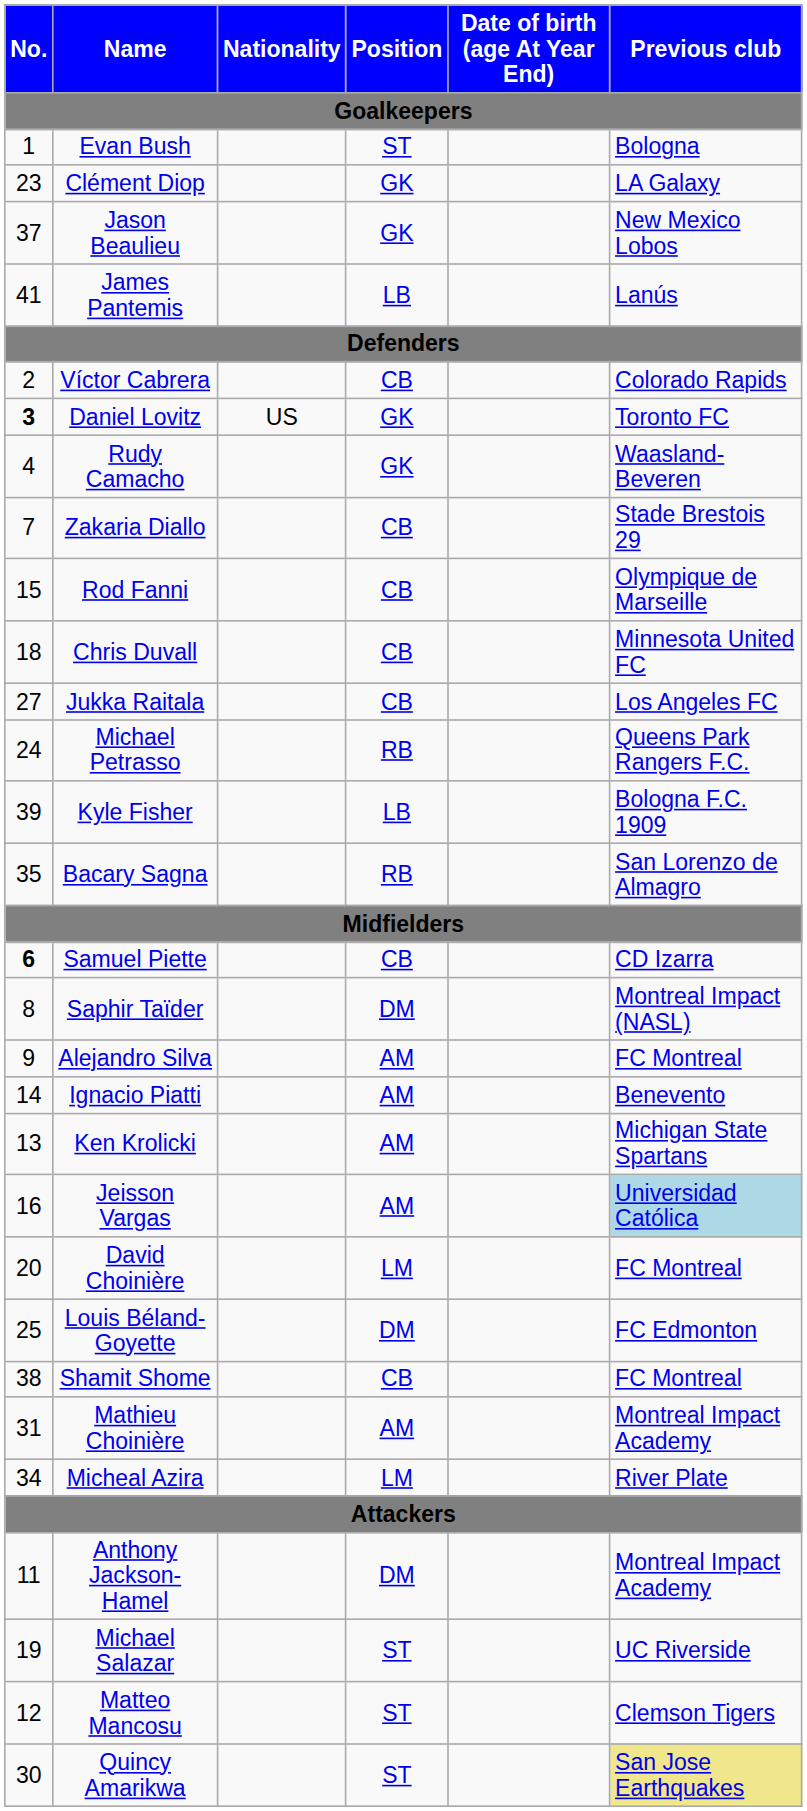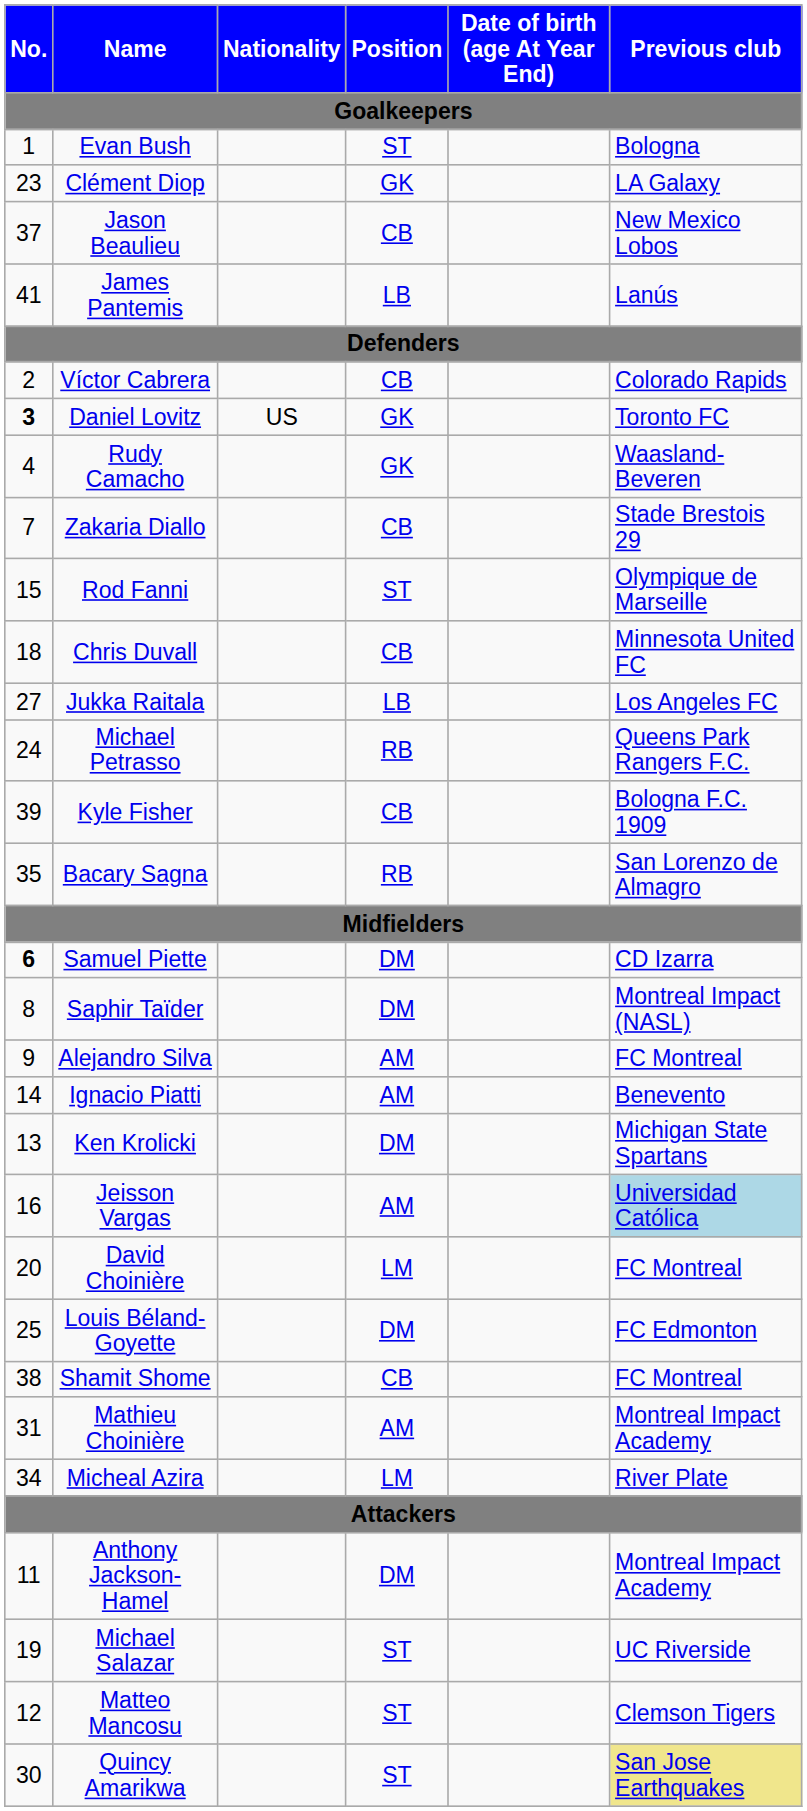Jason Beaulieu | Position: GK -> CB
Rod Fanni | Position: CB -> ST
Jukka Raitala | Position: CB -> LB
Kyle Fisher | Position: LB -> CB
Samuel Piette | Position: CB -> DM
Ken Krolicki | Position: AM -> DM
